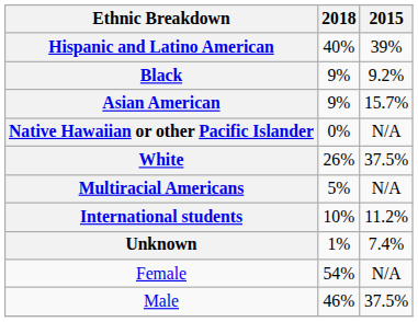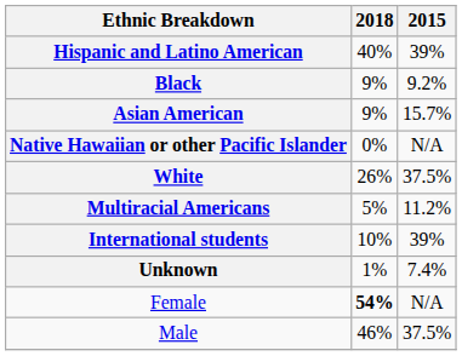Multiracial Americans | 2015: N/A -> 11.2%
International students | 2015: 11.2% -> 39%
Female | 2018: normal -> bold
